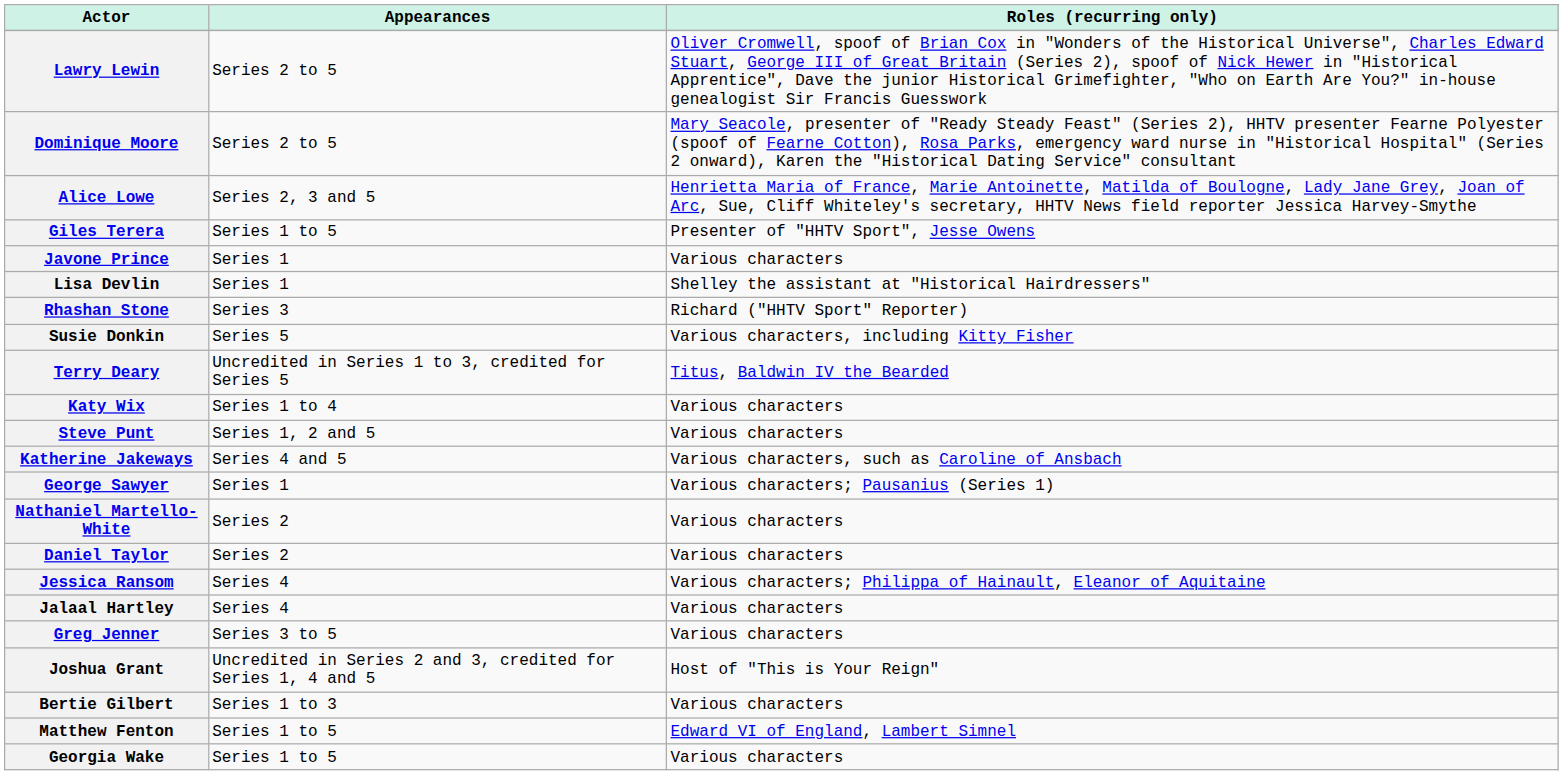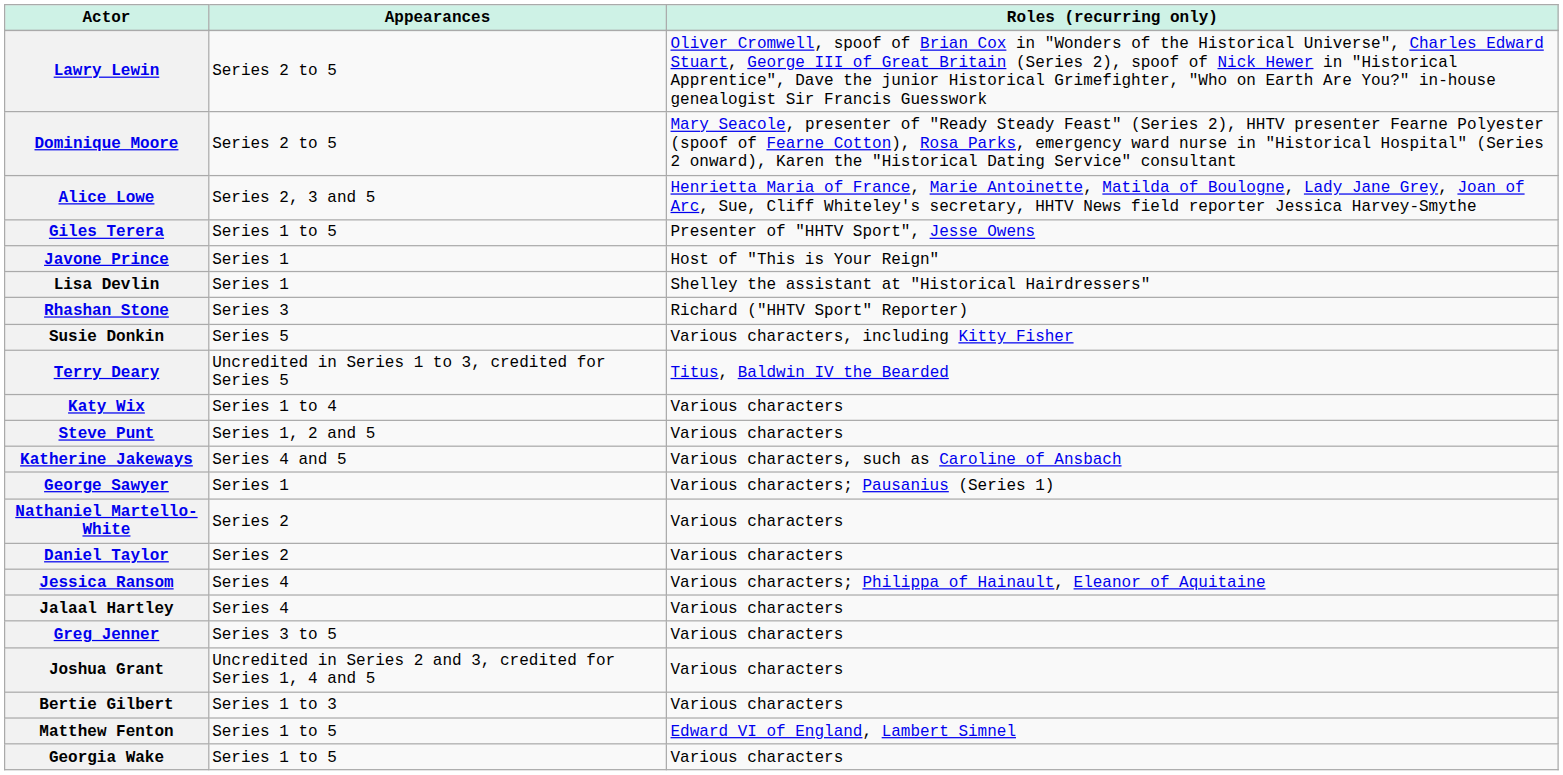Javone Prince | Roles (recurring only): Various characters -> Host of "This is Your Reign"
Joshua Grant | Roles (recurring only): Host of "This is Your Reign" -> Various characters
